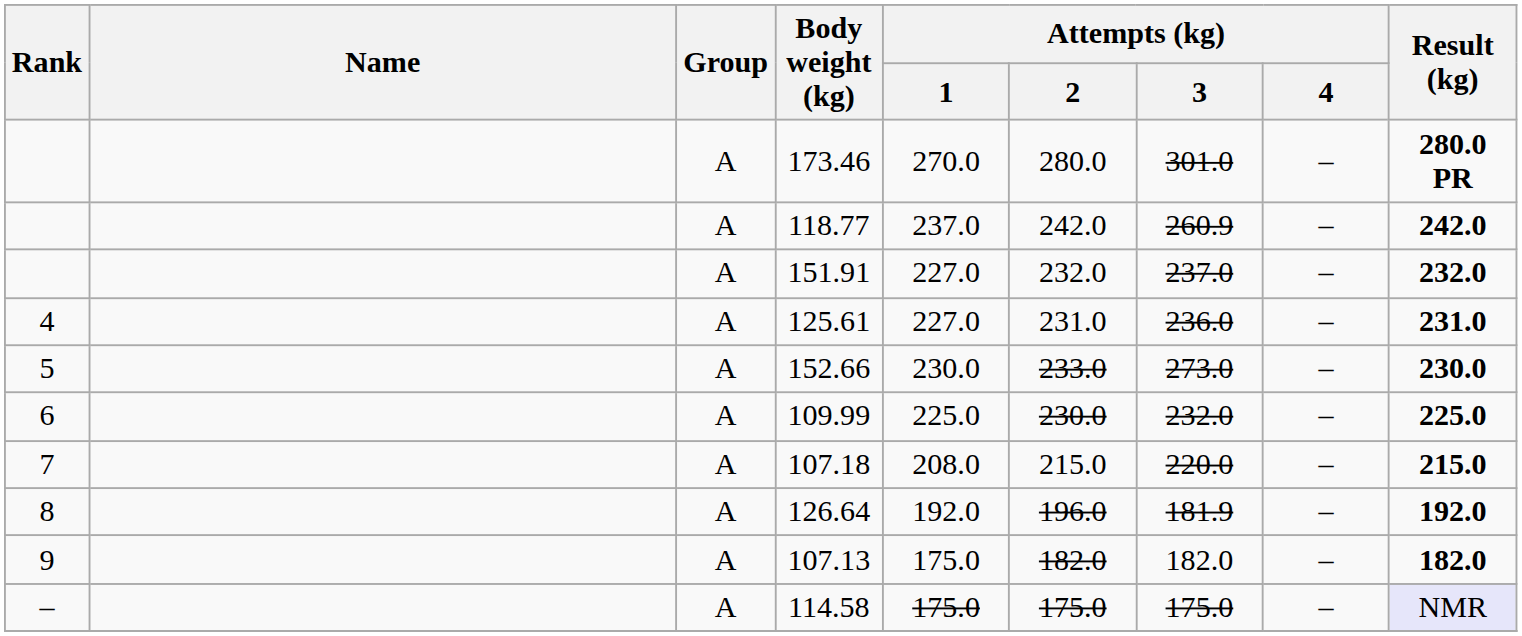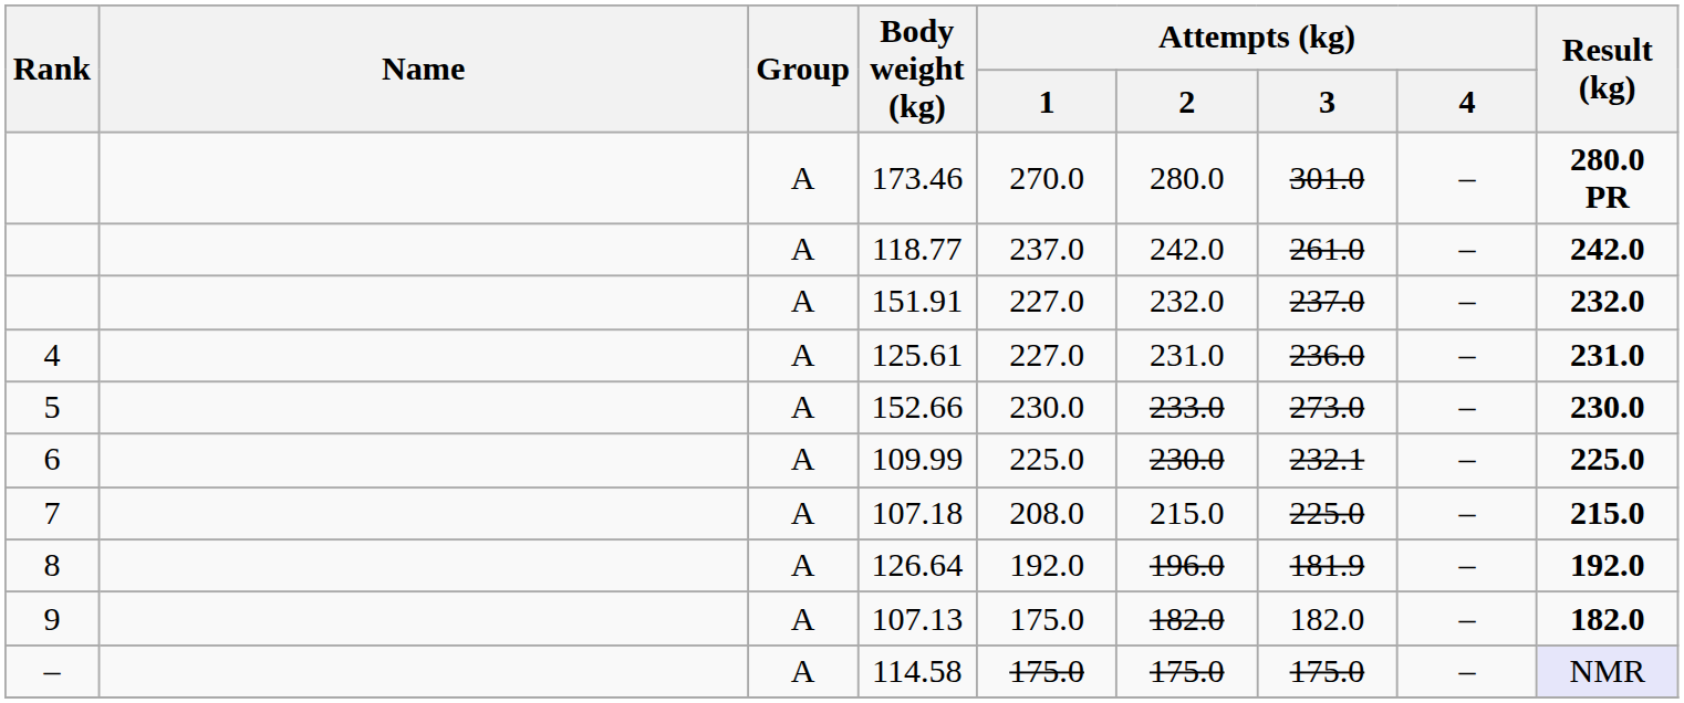118.77 | Attempts (kg) / 3: 260.9 -> 261.0
109.99 | Attempts (kg) / 3: 232.0 -> 232.1
107.18 | Attempts (kg) / 3: 220.0 -> 225.0
